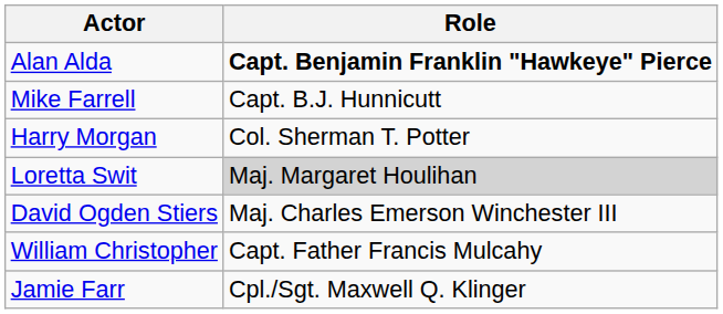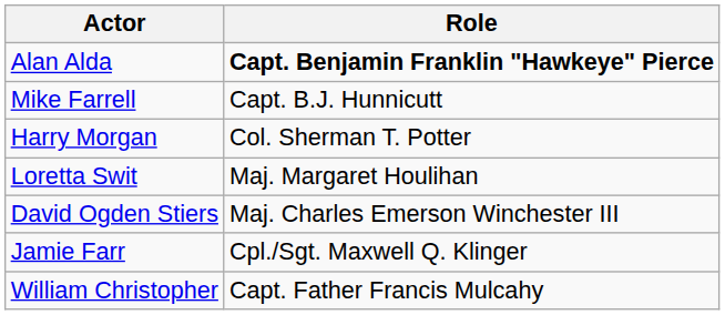Loretta Swit | Role: lightgrey background -> no background
rows swapped: Jamie Farr <-> William Christopher
